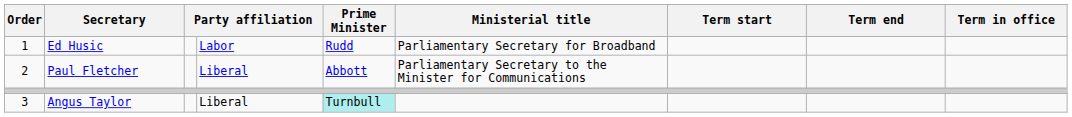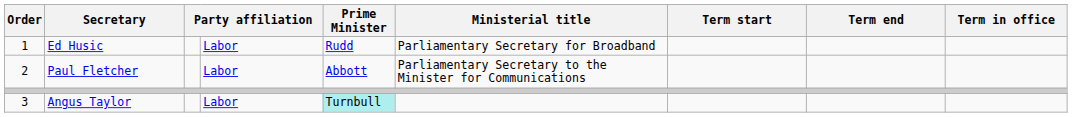Paul Fletcher | column 4: Liberal -> Labor
Angus Taylor | column 4: Liberal -> Labor
